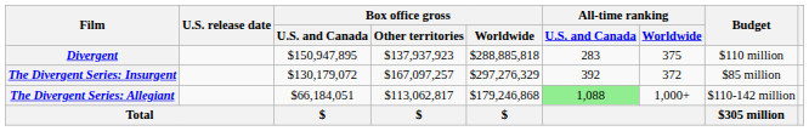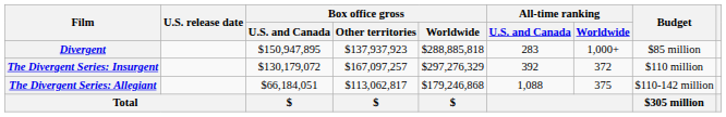Divergent | All-time ranking / Worldwide: 375 -> 1,000+
Divergent | Budget: $110 million -> $85 million
The Divergent Series: Insurgent | Budget: $85 million -> $110 million
The Divergent Series: Allegiant | All-time ranking / U.S. and Canada: lightgreen background -> no background
The Divergent Series: Allegiant | All-time ranking / Worldwide: 1,000+ -> 375
